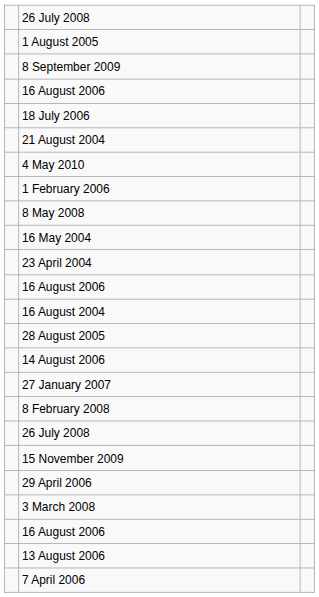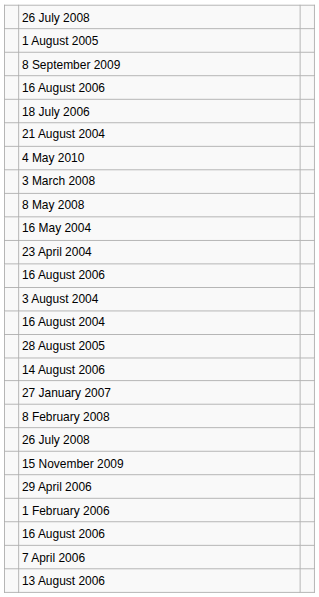rows swapped: 3 March 2008 <-> 1 February 2006
+ row: 3 August 2004
rows swapped: 7 April 2006 <-> 13 August 2006
